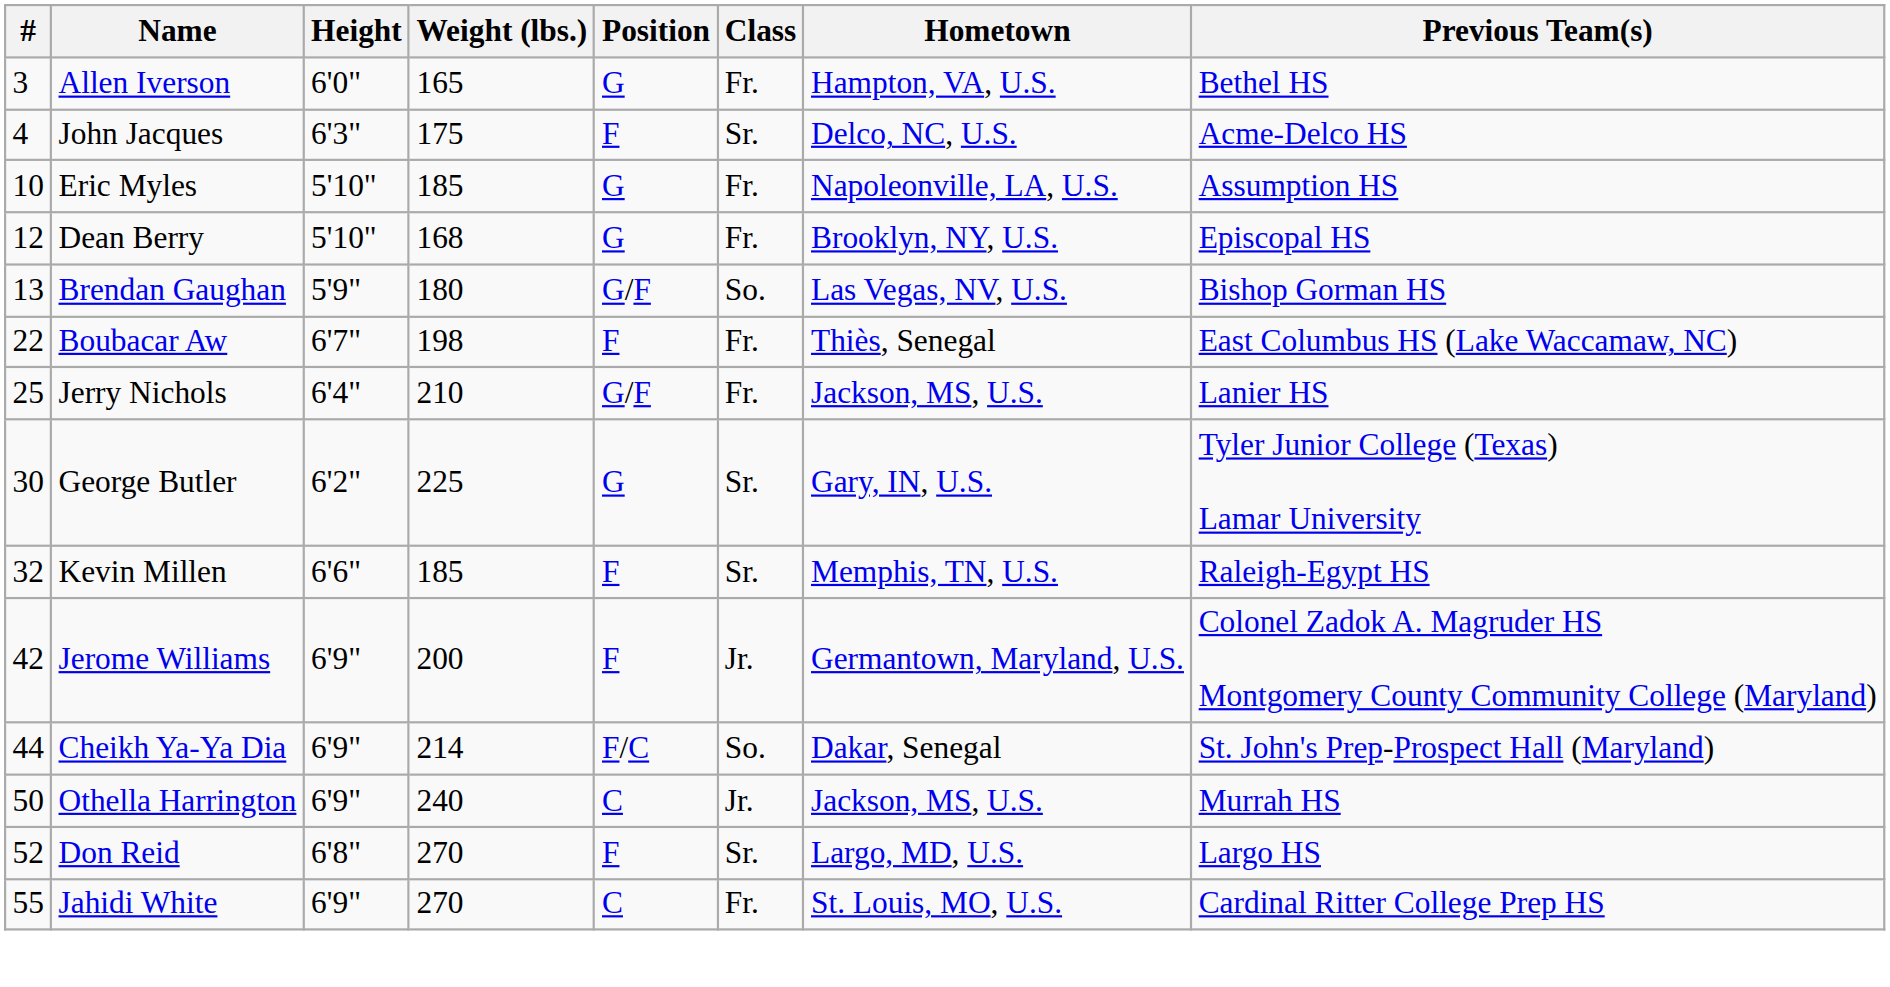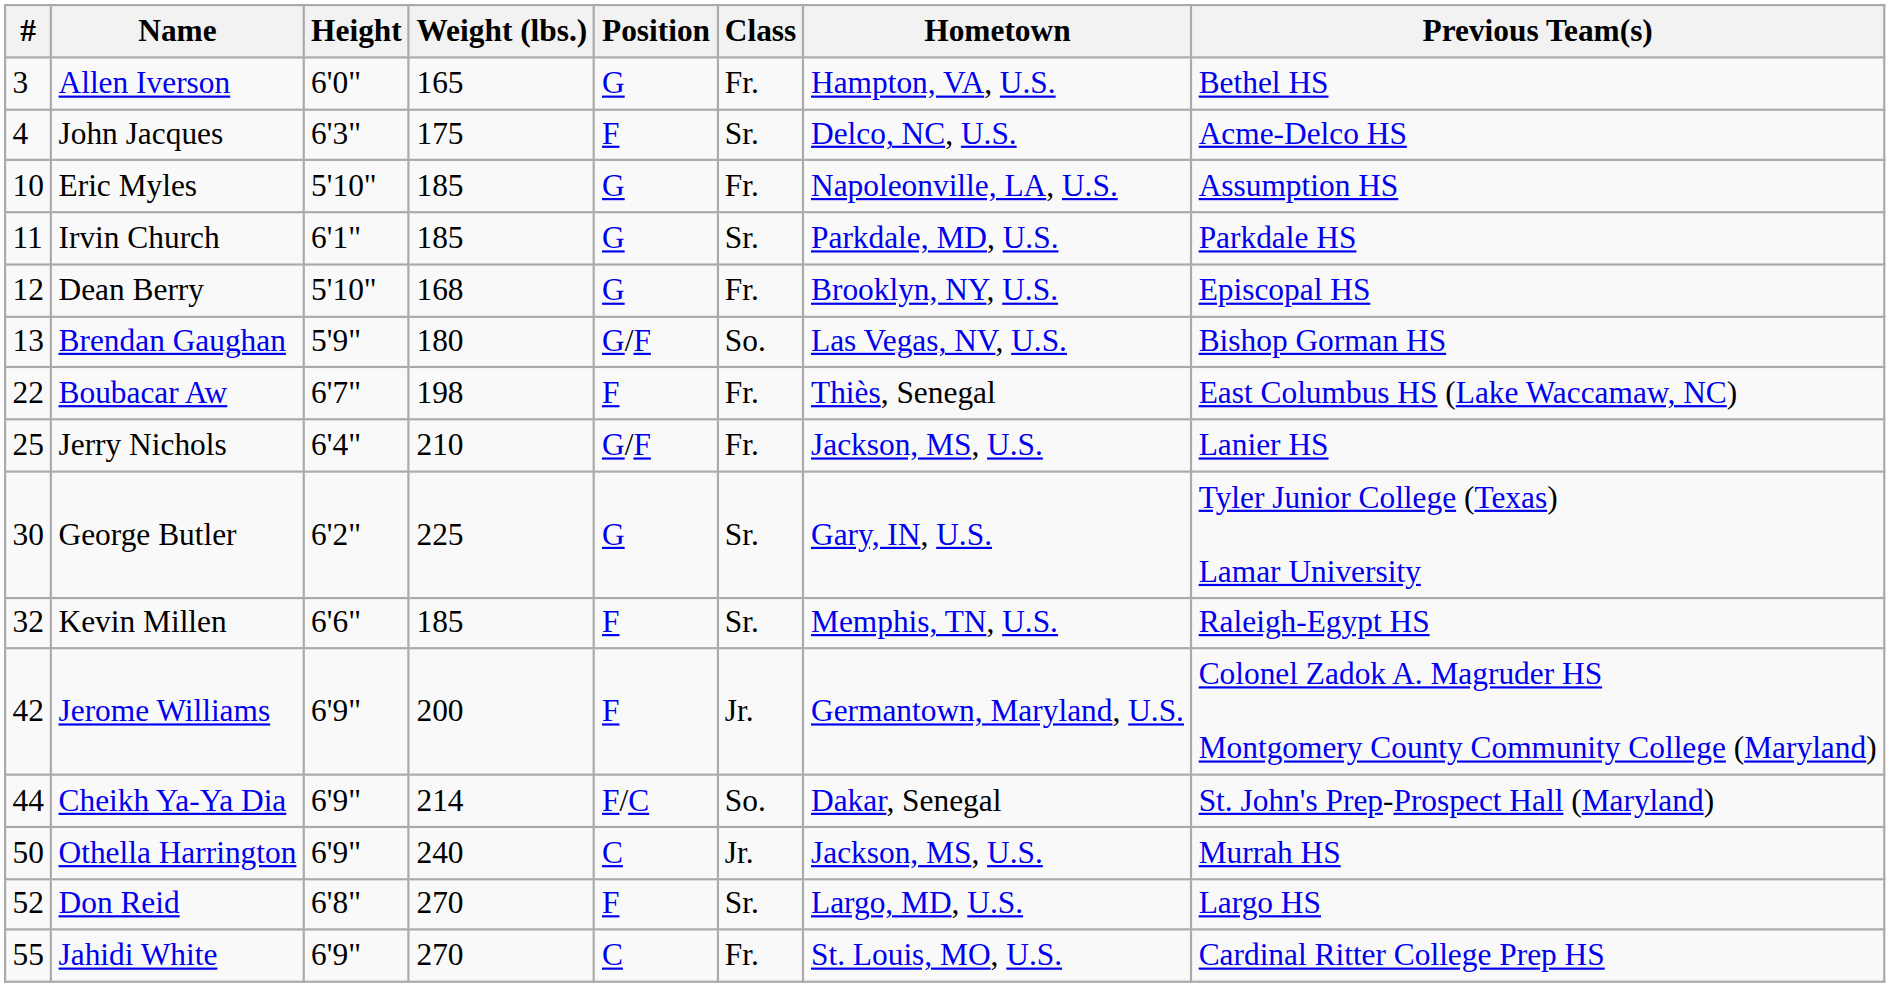+ row: 11 | Irvin Church | 6'1" | 185 | G | Sr. | Parkdale, MD, U.S. | Parkdale HS
